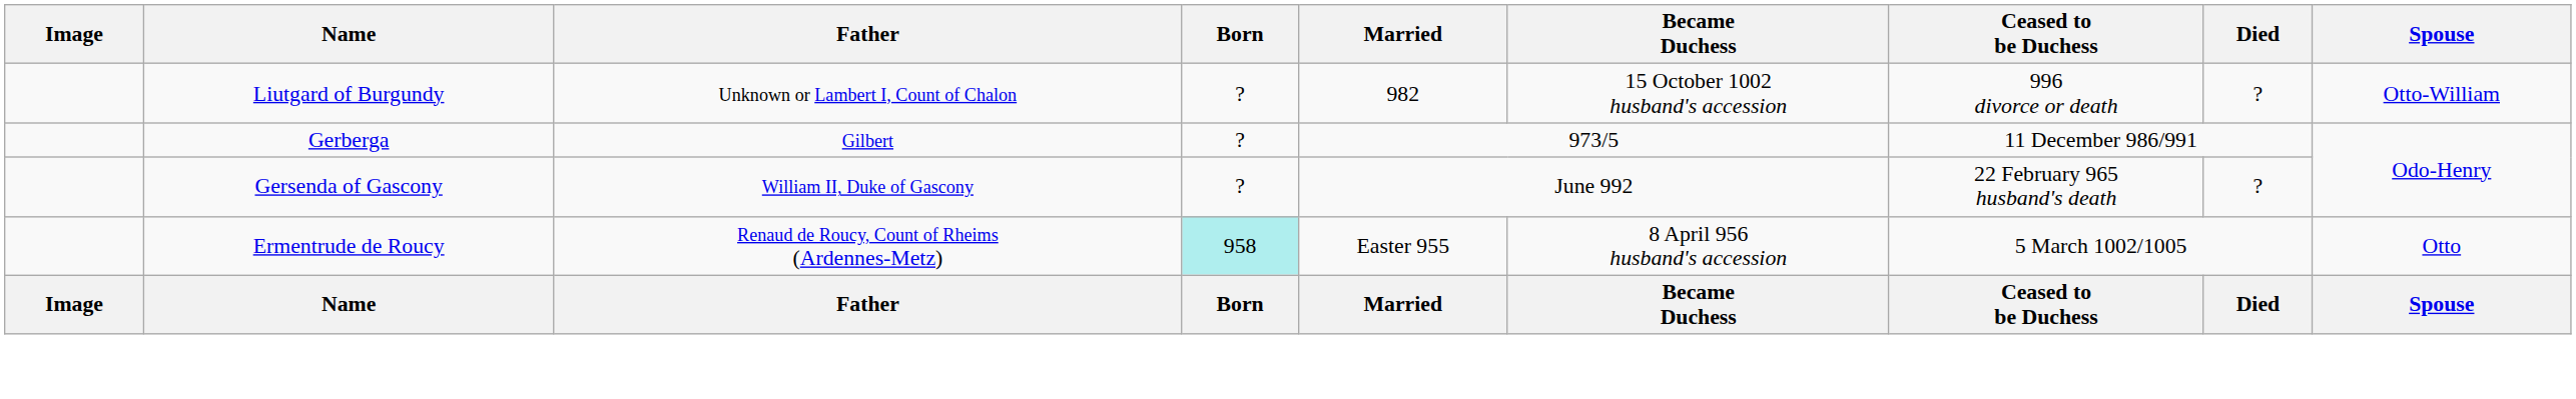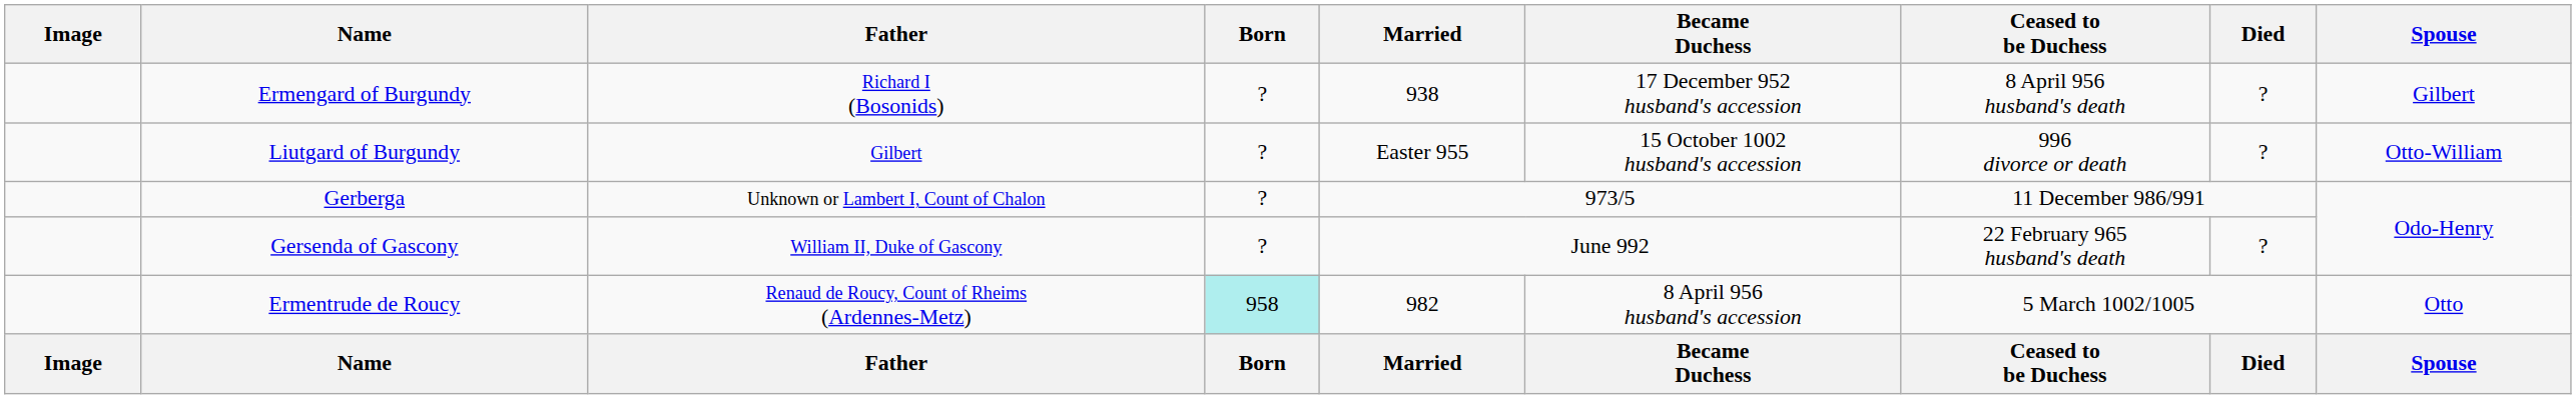+ row: Ermengard of Burgundy | Richard I (Bosonids) | ? | 938 | 17 December 952 husband's accession | 8 April 956 husband's death | ? | Gilbert
Liutgard of Burgundy | Father: Unknown or Lambert I, Count of Chalon -> Gilbert
Liutgard of Burgundy | Married: 982 -> Easter 955
Gerberga | Father: Gilbert -> Unknown or Lambert I, Count of Chalon
Ermentrude de Roucy | Married: Easter 955 -> 982
